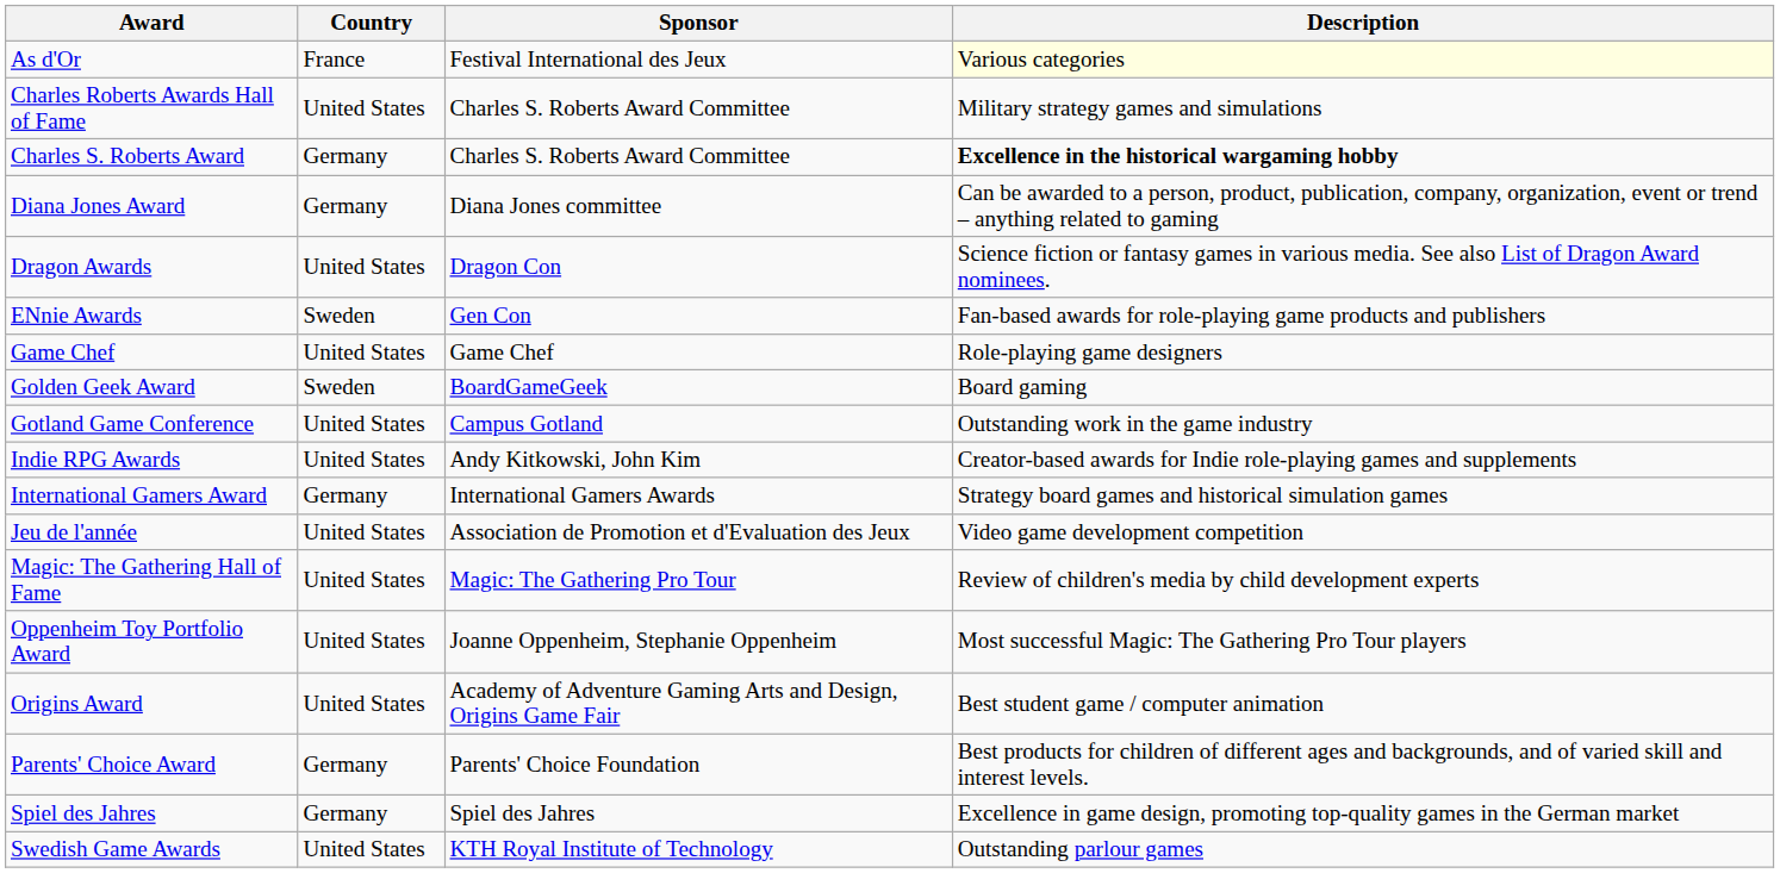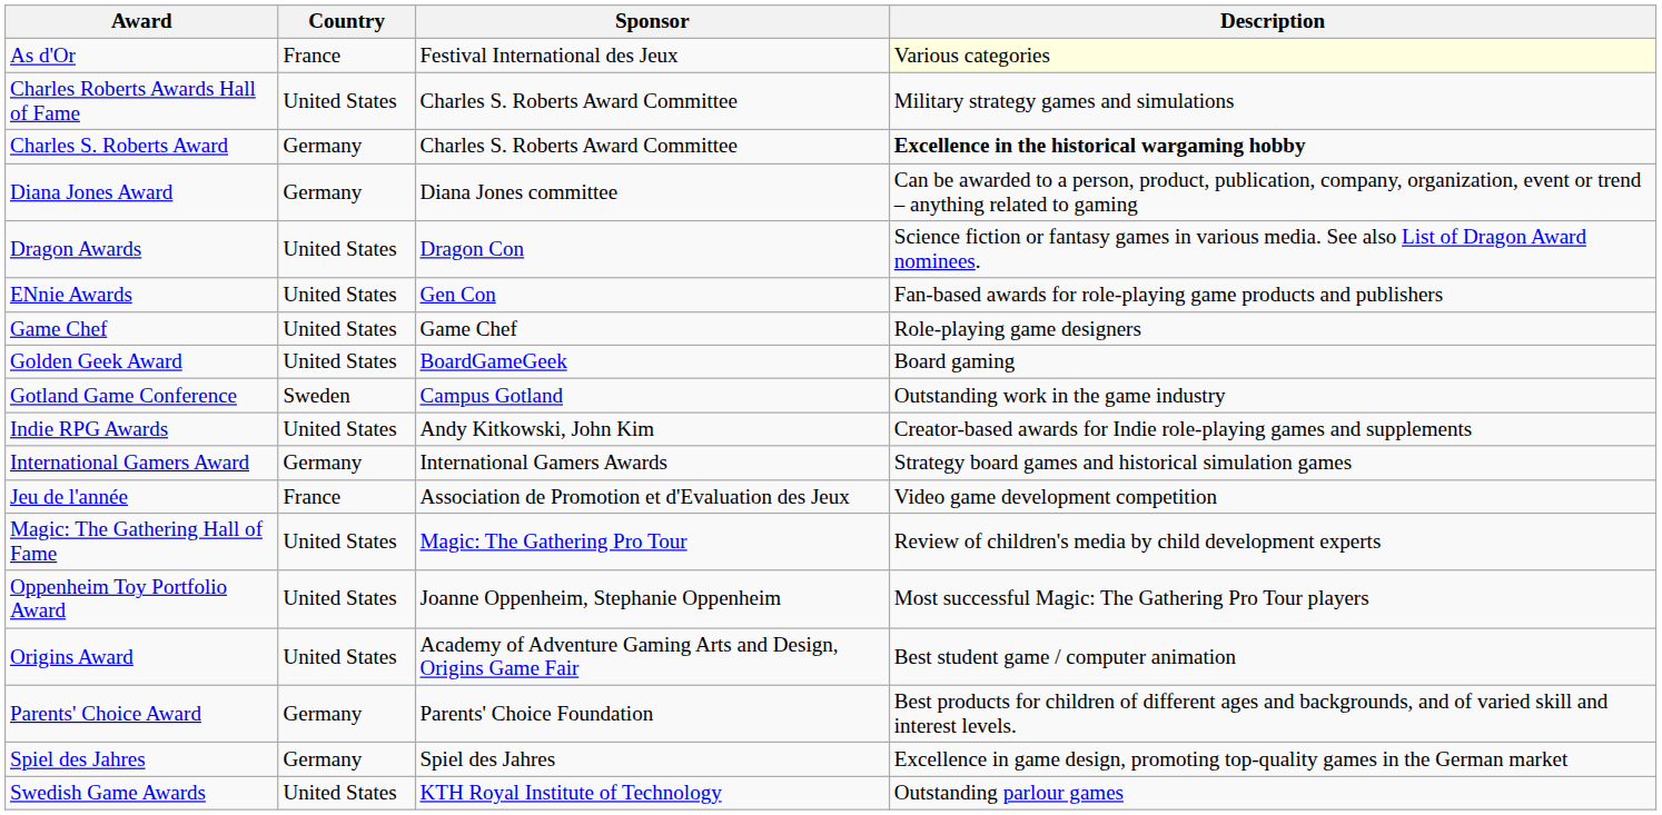ENnie Awards | Country: Sweden -> United States
Golden Geek Award | Country: Sweden -> United States
Gotland Game Conference | Country: United States -> Sweden
Jeu de l'année | Country: United States -> France
